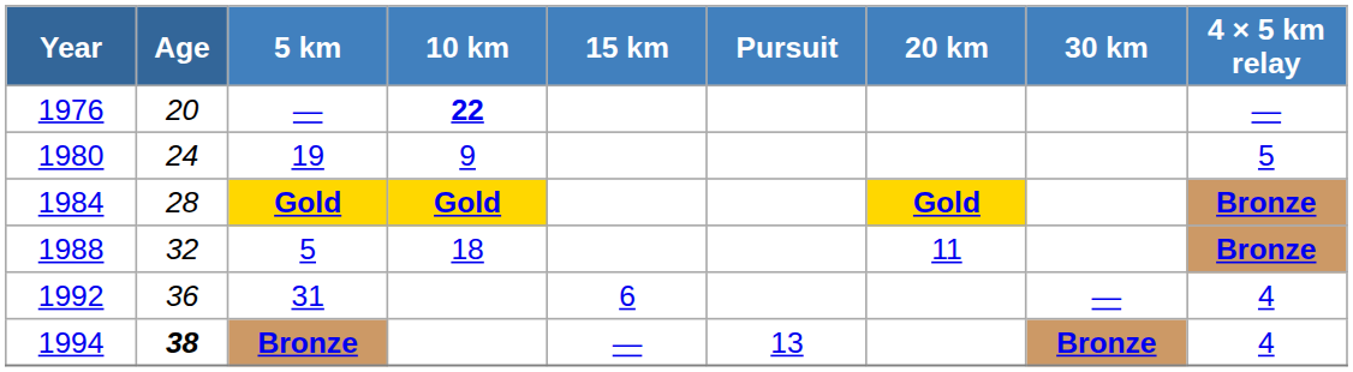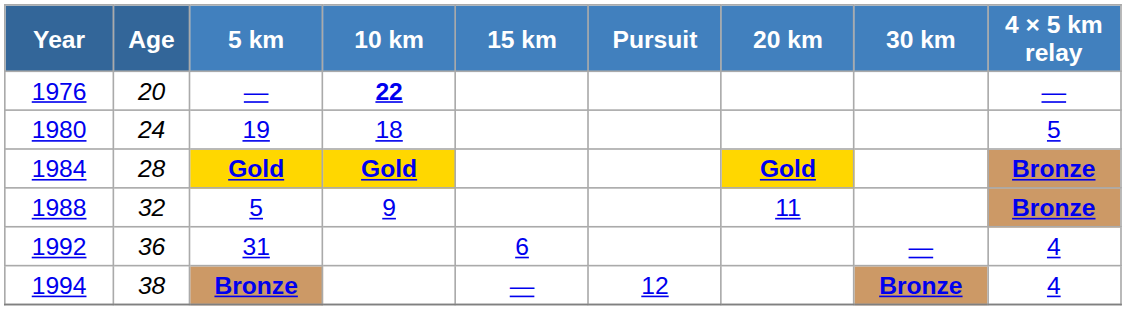1980 | 10 km: 9 -> 18
1988 | 10 km: 18 -> 9
1994 | Age: bold -> normal
1994 | Pursuit: 13 -> 12
